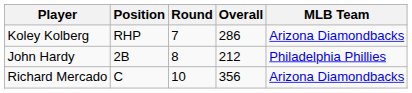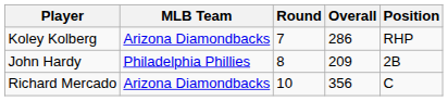columns swapped: Position <-> MLB Team
John Hardy | Overall: 212 -> 209
